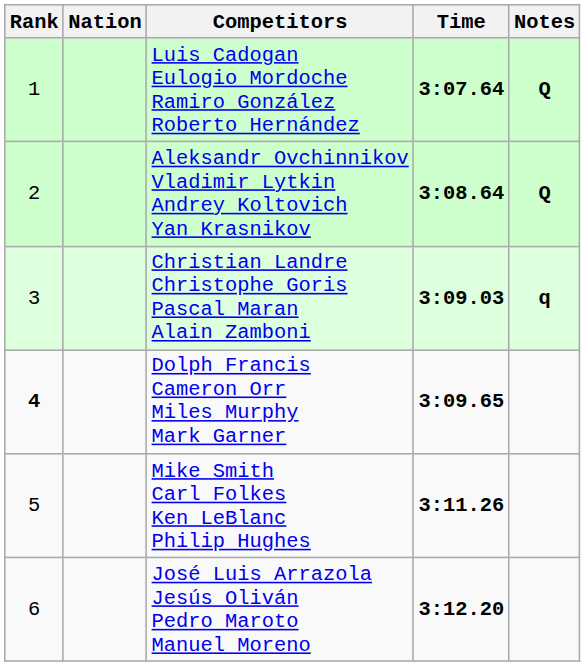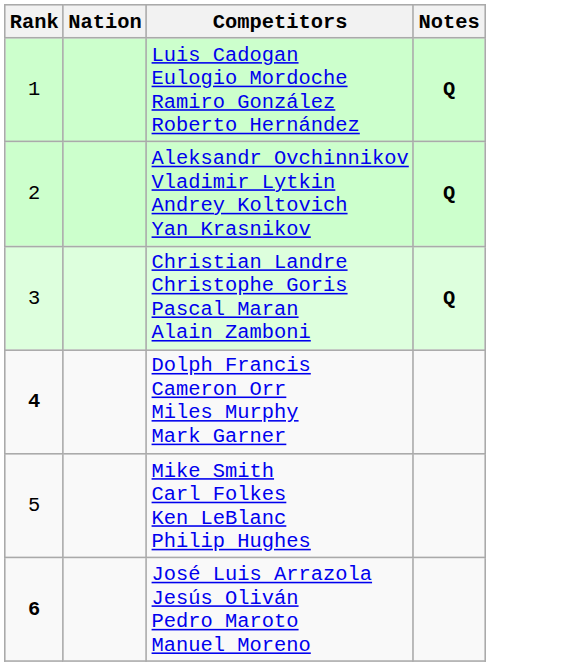- column: Time | 3:07.64 | 3:08.64 | 3:09.03 | 3:09.65 | 3:11.26 | 3:12.20
Christian Landre Christophe Goris Pascal Maran Alain Zamboni | Notes: q -> Q
José Luis Arrazola Jesús Oliván Pedro Maroto Manuel Moreno | Rank: normal -> bold
